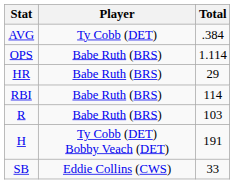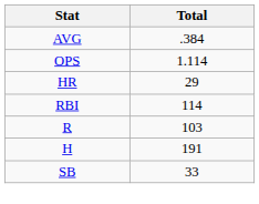- column: Player | Ty Cobb (DET) | Babe Ruth (BRS) | Babe Ruth (BRS) | Babe Ruth (BRS) | Babe Ruth (BRS) | Ty Cobb (DET) Bobby Veach (DET) | Eddie Collins (CWS)
